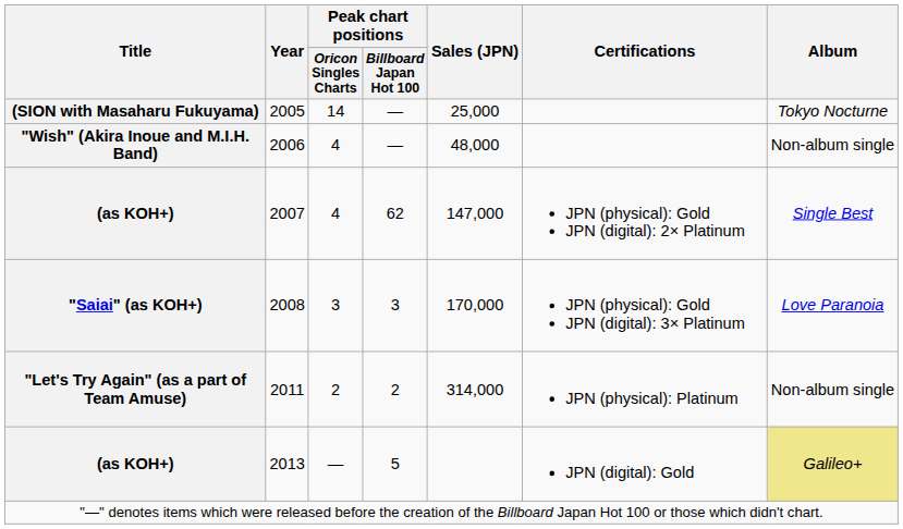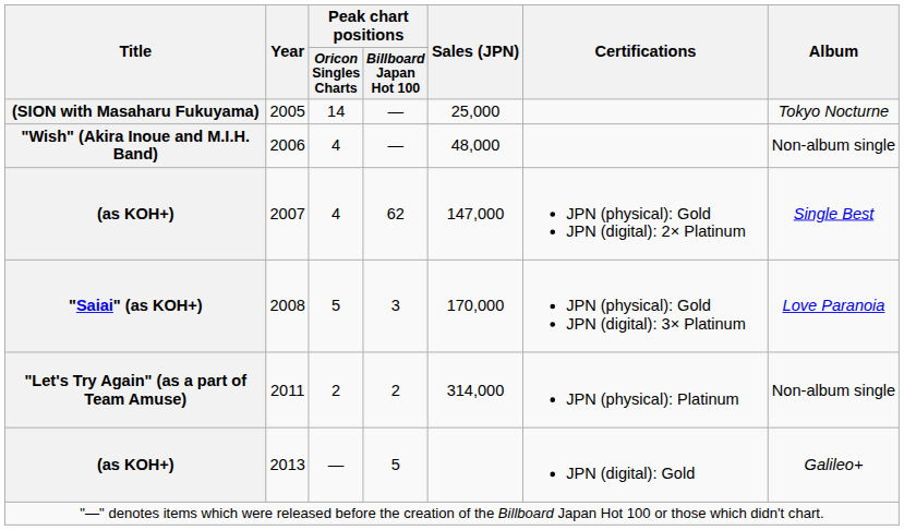2008 | Peak chart positions / Oricon Singles Charts: 3 -> 5
2013 | Album: khaki background -> no background
